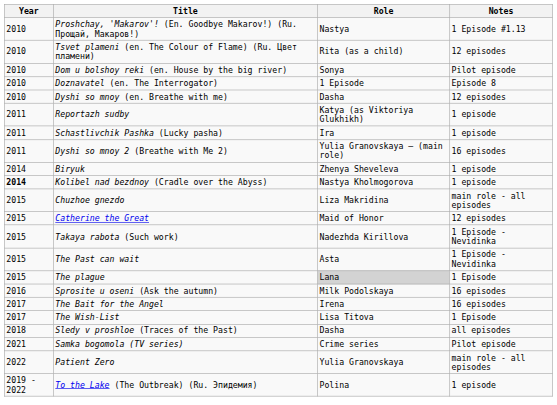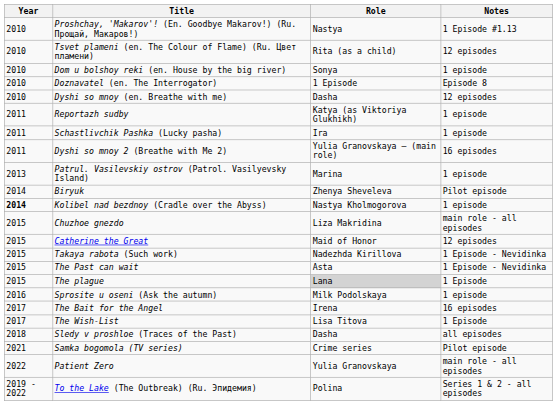Dom u bolshoy reki (en. House by the big river) | Notes: Pilot episode -> 1 episode
+ row: 2013 | Patrul. Vasilevskiy ostrov (Patrol. Vasilyevsky Island) | Marina | 1 episode
Biryuk | Notes: 1 episode -> Pilot episode
Sprosite u oseni (Ask the autumn) | Notes: 16 episodes -> 1 episode
To the Lake (The Outbreak) (Ru. Эпидемия) | Notes: 1 episode -> Series 1 & 2 - all episodes
